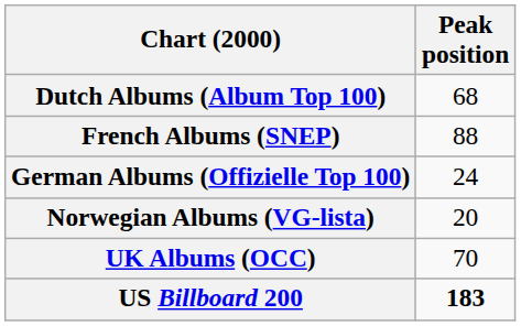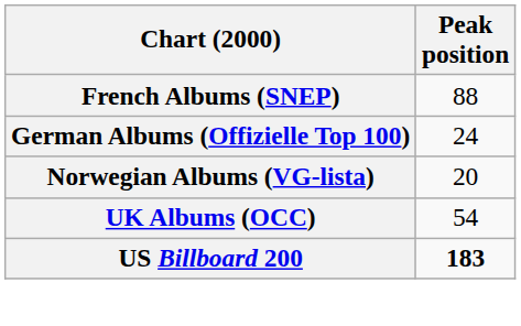- row: Dutch Albums (Album Top 100) | 68
UK Albums (OCC) | Peak position: 70 -> 54
